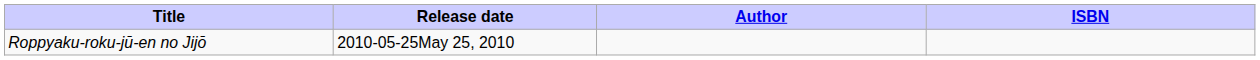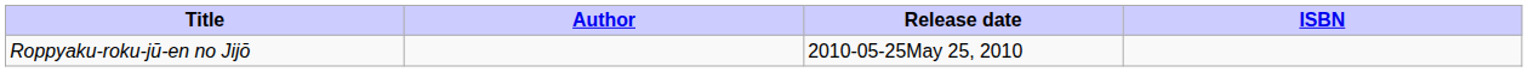columns swapped: Author <-> Release date
